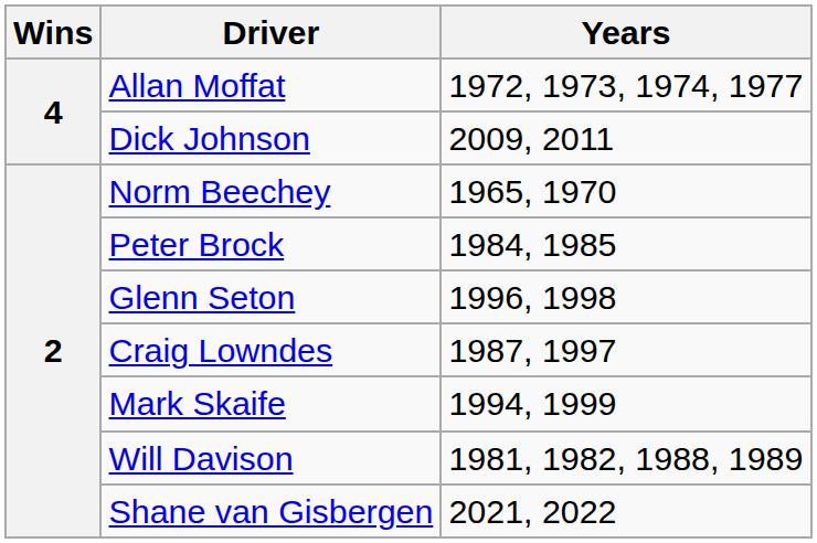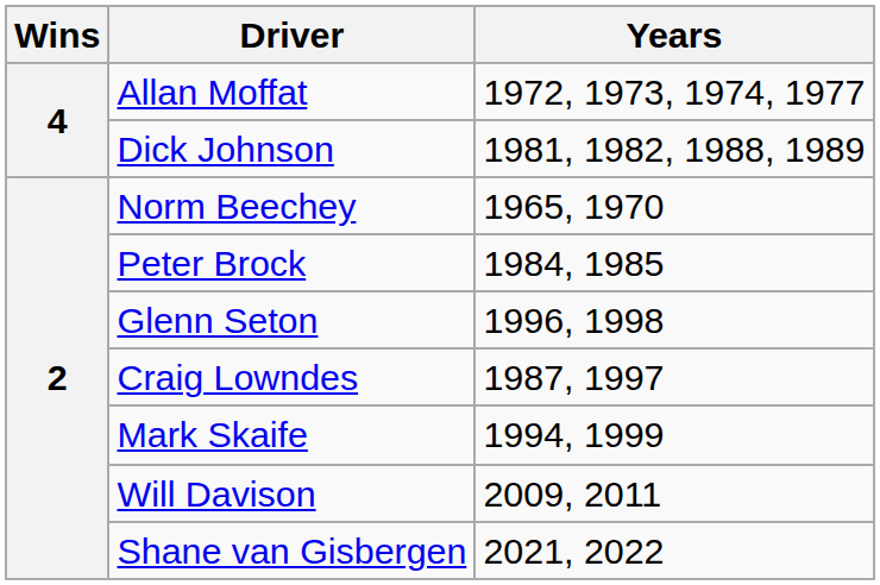Dick Johnson | Years: 2009, 2011 -> 1981, 1982, 1988, 1989
Will Davison | Years: 1981, 1982, 1988, 1989 -> 2009, 2011
